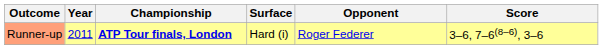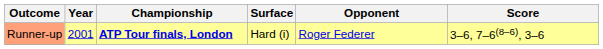Runner-up | Year: 2011 -> 2001
